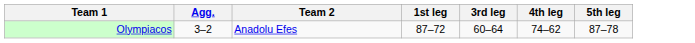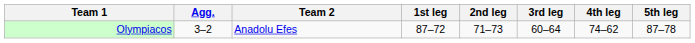+ column: 2nd leg | 71–73
